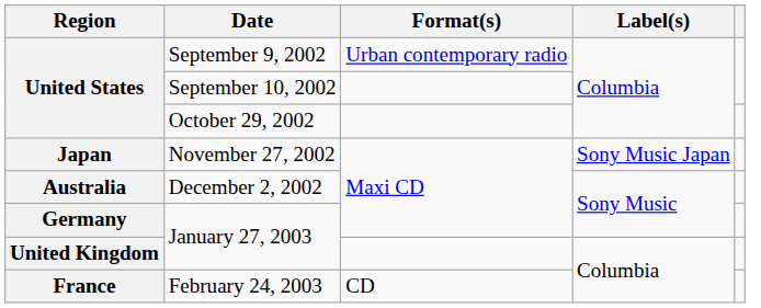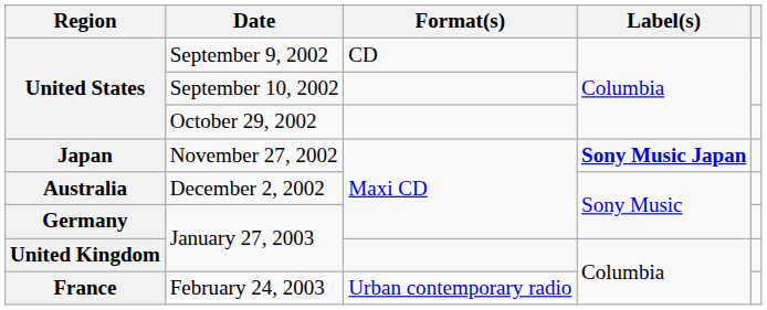September 9, 2002 | Format(s): Urban contemporary radio -> CD
November 27, 2002 | Label(s): normal -> bold
February 24, 2003 | Format(s): CD -> Urban contemporary radio
